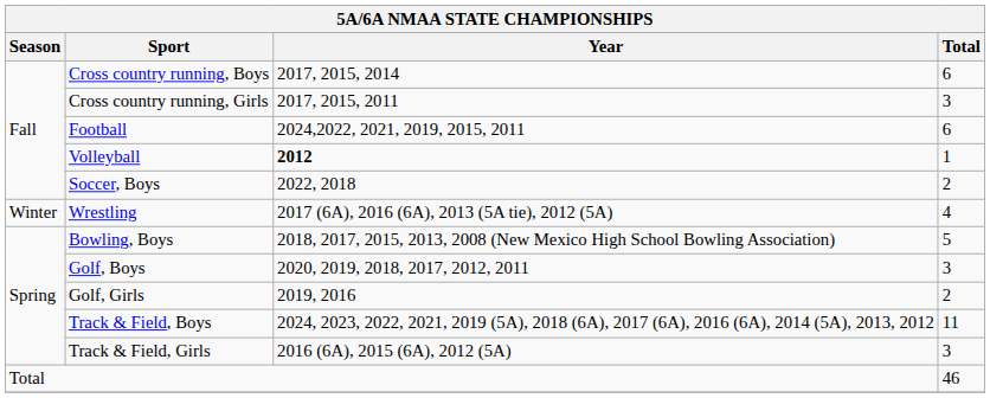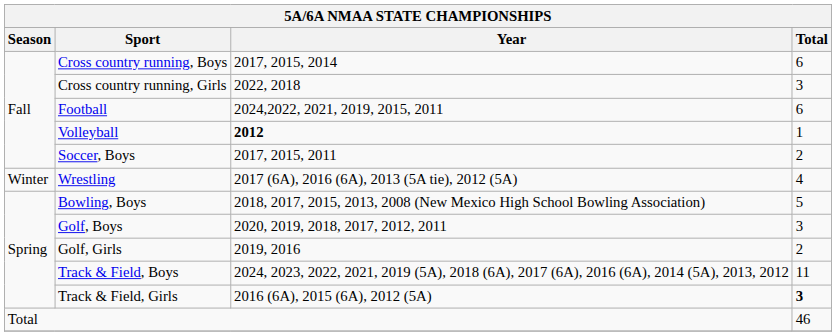Cross country running, Girls | Year: 2017, 2015, 2011 -> 2022, 2018
Soccer, Boys | Year: 2022, 2018 -> 2017, 2015, 2011
Track & Field, Girls | Total: normal -> bold
